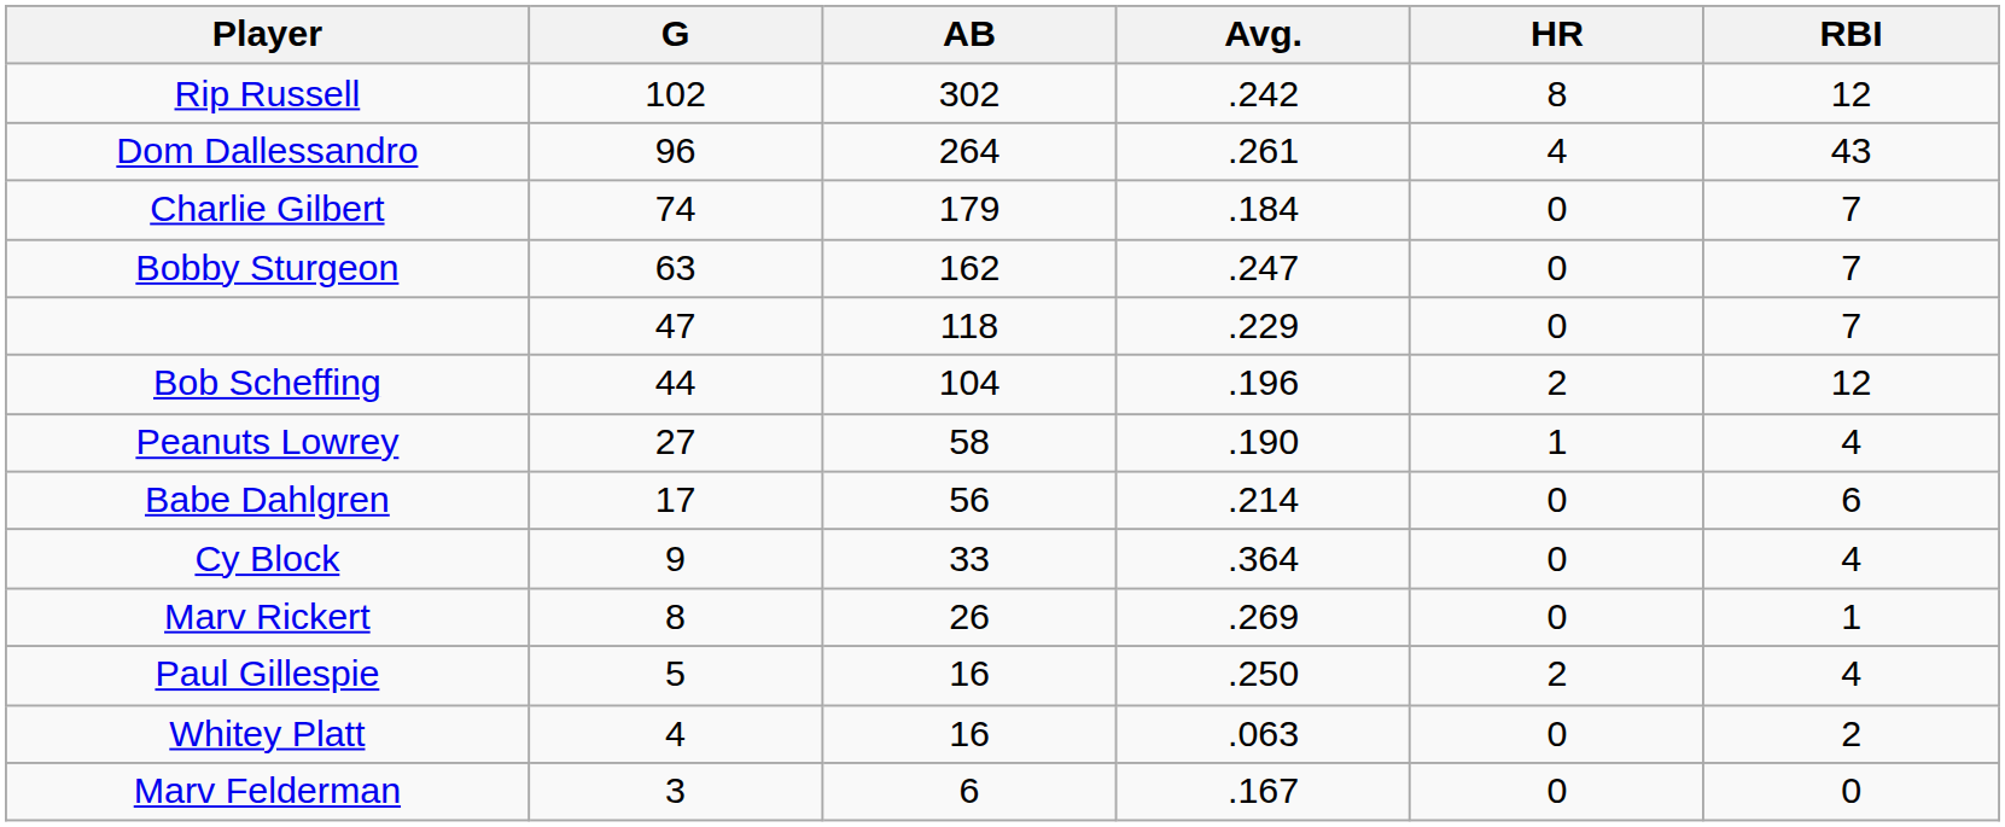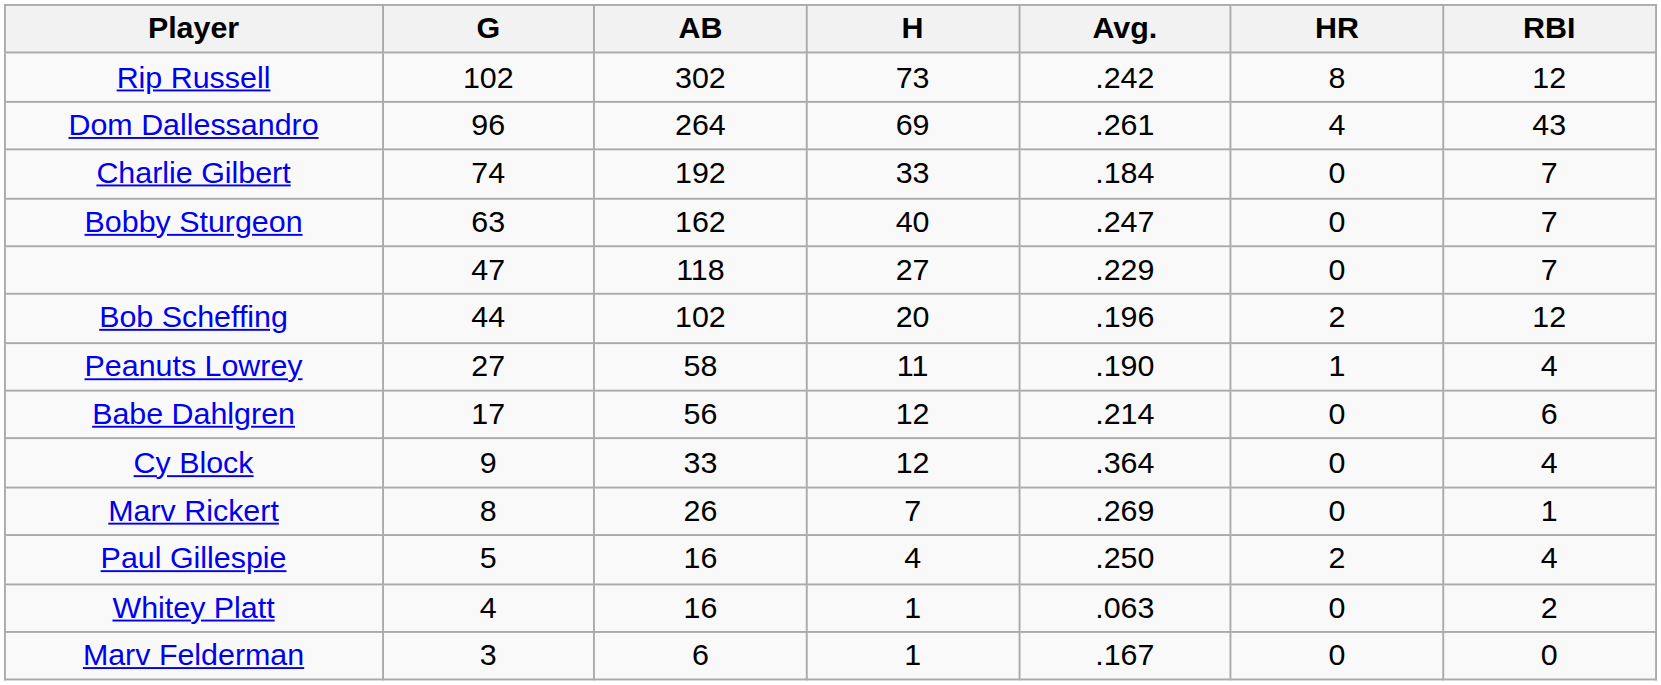+ column: H | 73 | 69 | 33 | 40 | 27 | 20 | 11 | 12 | 12 | 7 | 4 | 1 | 1
Charlie Gilbert | AB: 179 -> 192
Bob Scheffing | AB: 104 -> 102
